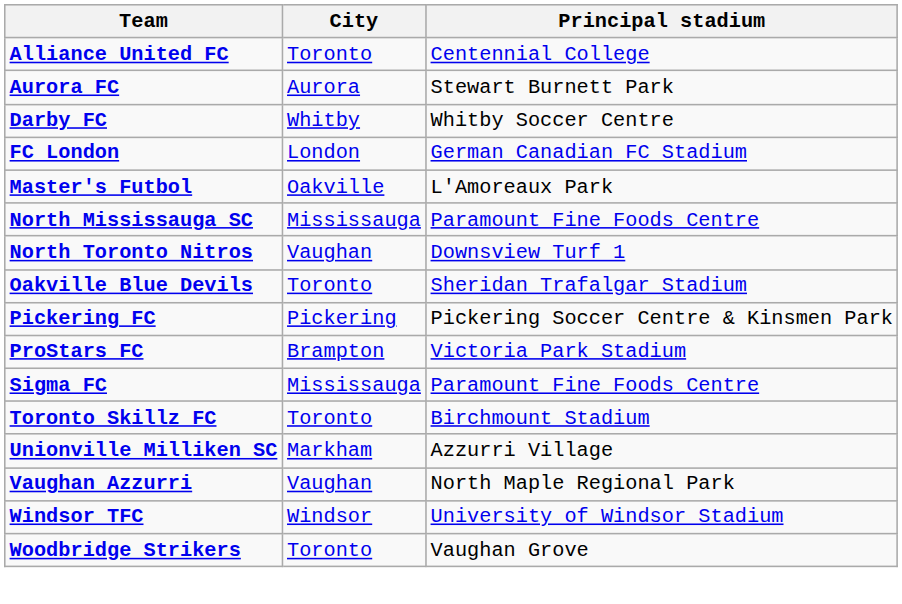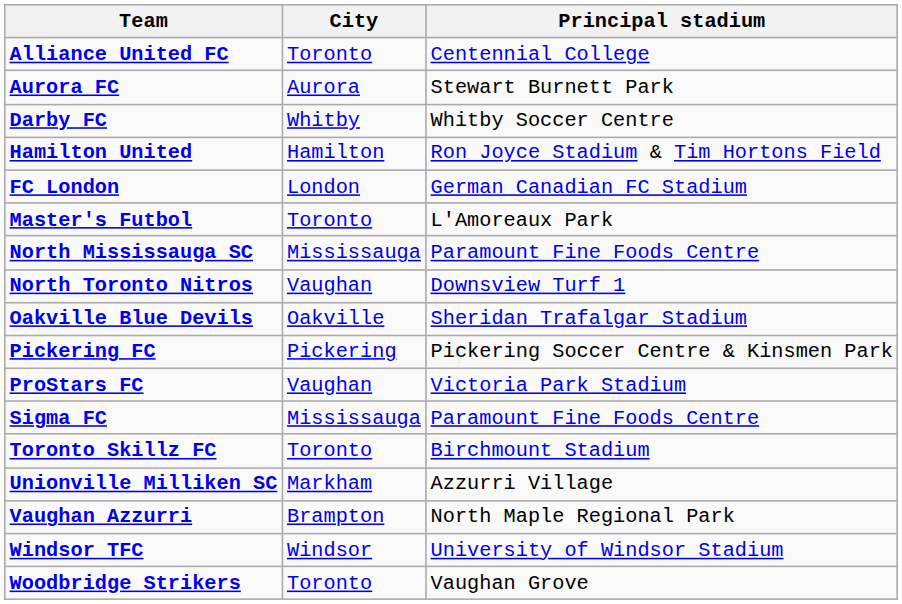+ row: Hamilton United | Hamilton | Ron Joyce Stadium & Tim Hortons Field
Master's Futbol | City: Oakville -> Toronto
Oakville Blue Devils | City: Toronto -> Oakville
ProStars FC | City: Brampton -> Vaughan
Vaughan Azzurri | City: Vaughan -> Brampton
